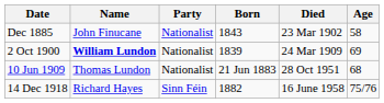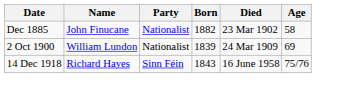Dec 1885 | Born: 1843 -> 1882
2 Oct 1900 | Name: bold -> normal
- row: 10 Jun 1909 | Thomas Lundon | Nationalist | 21 Jun 1883 | 28 Oct 1951 | 68
14 Dec 1918 | Born: 1882 -> 1843
